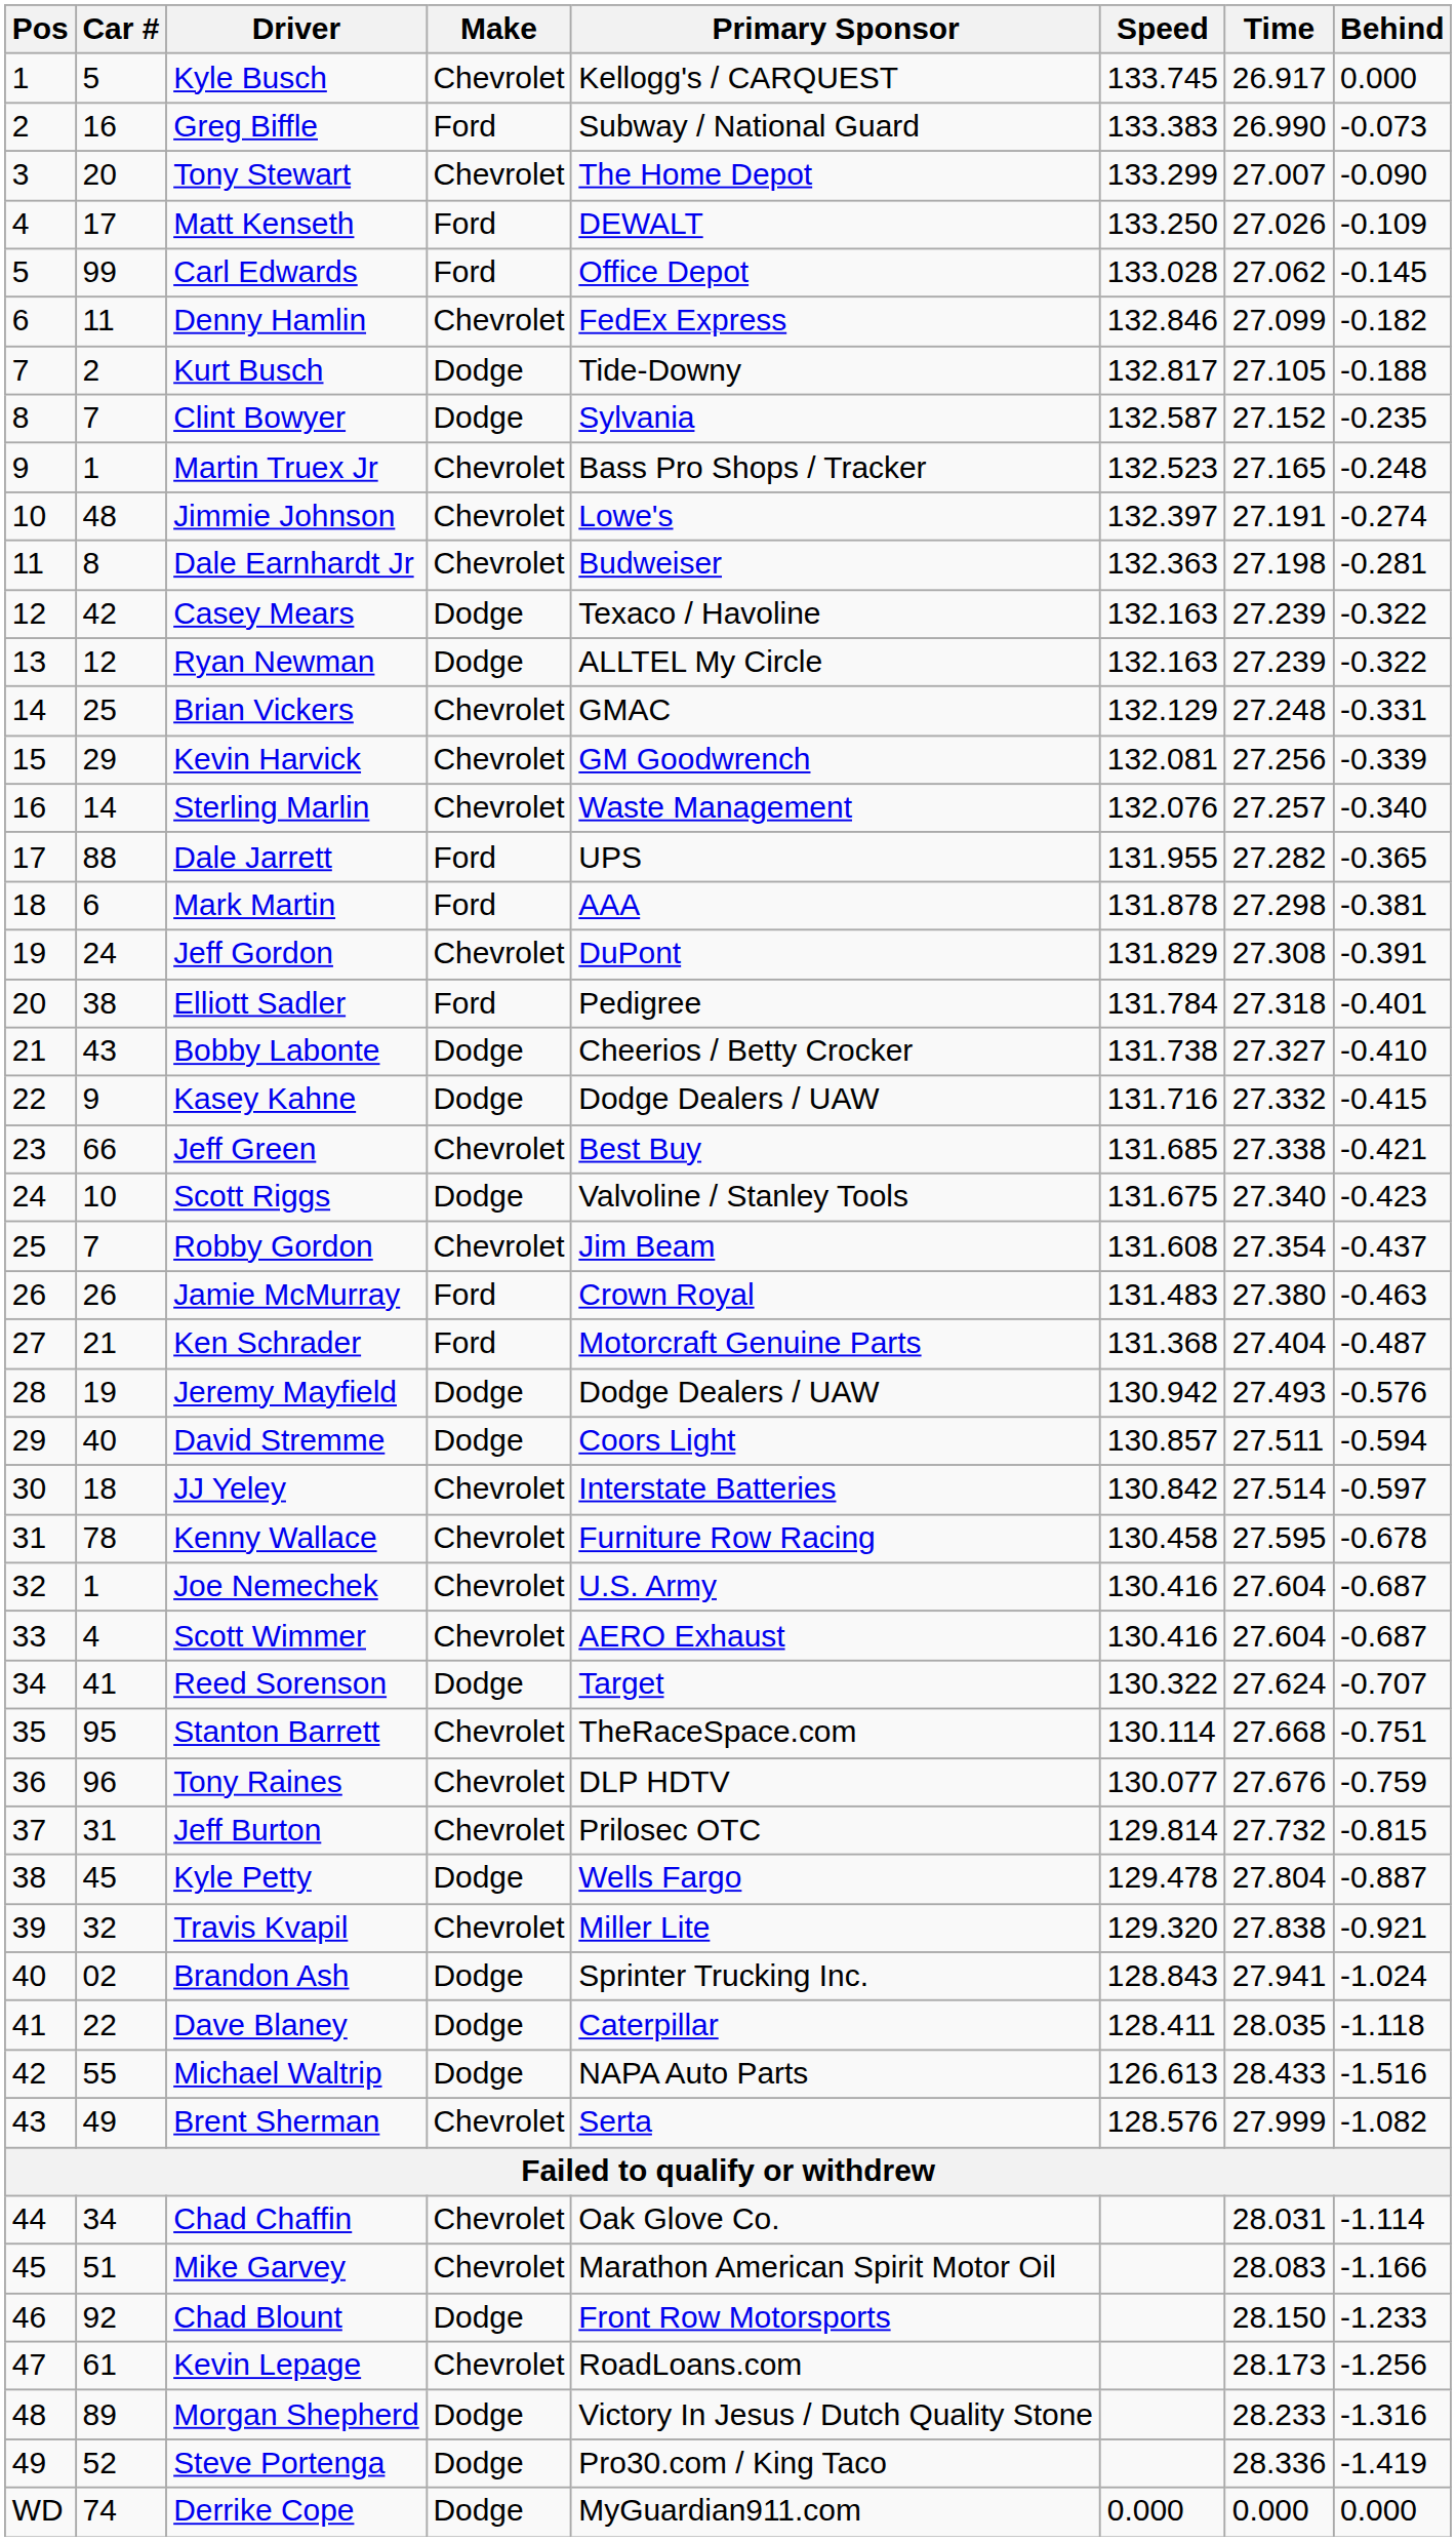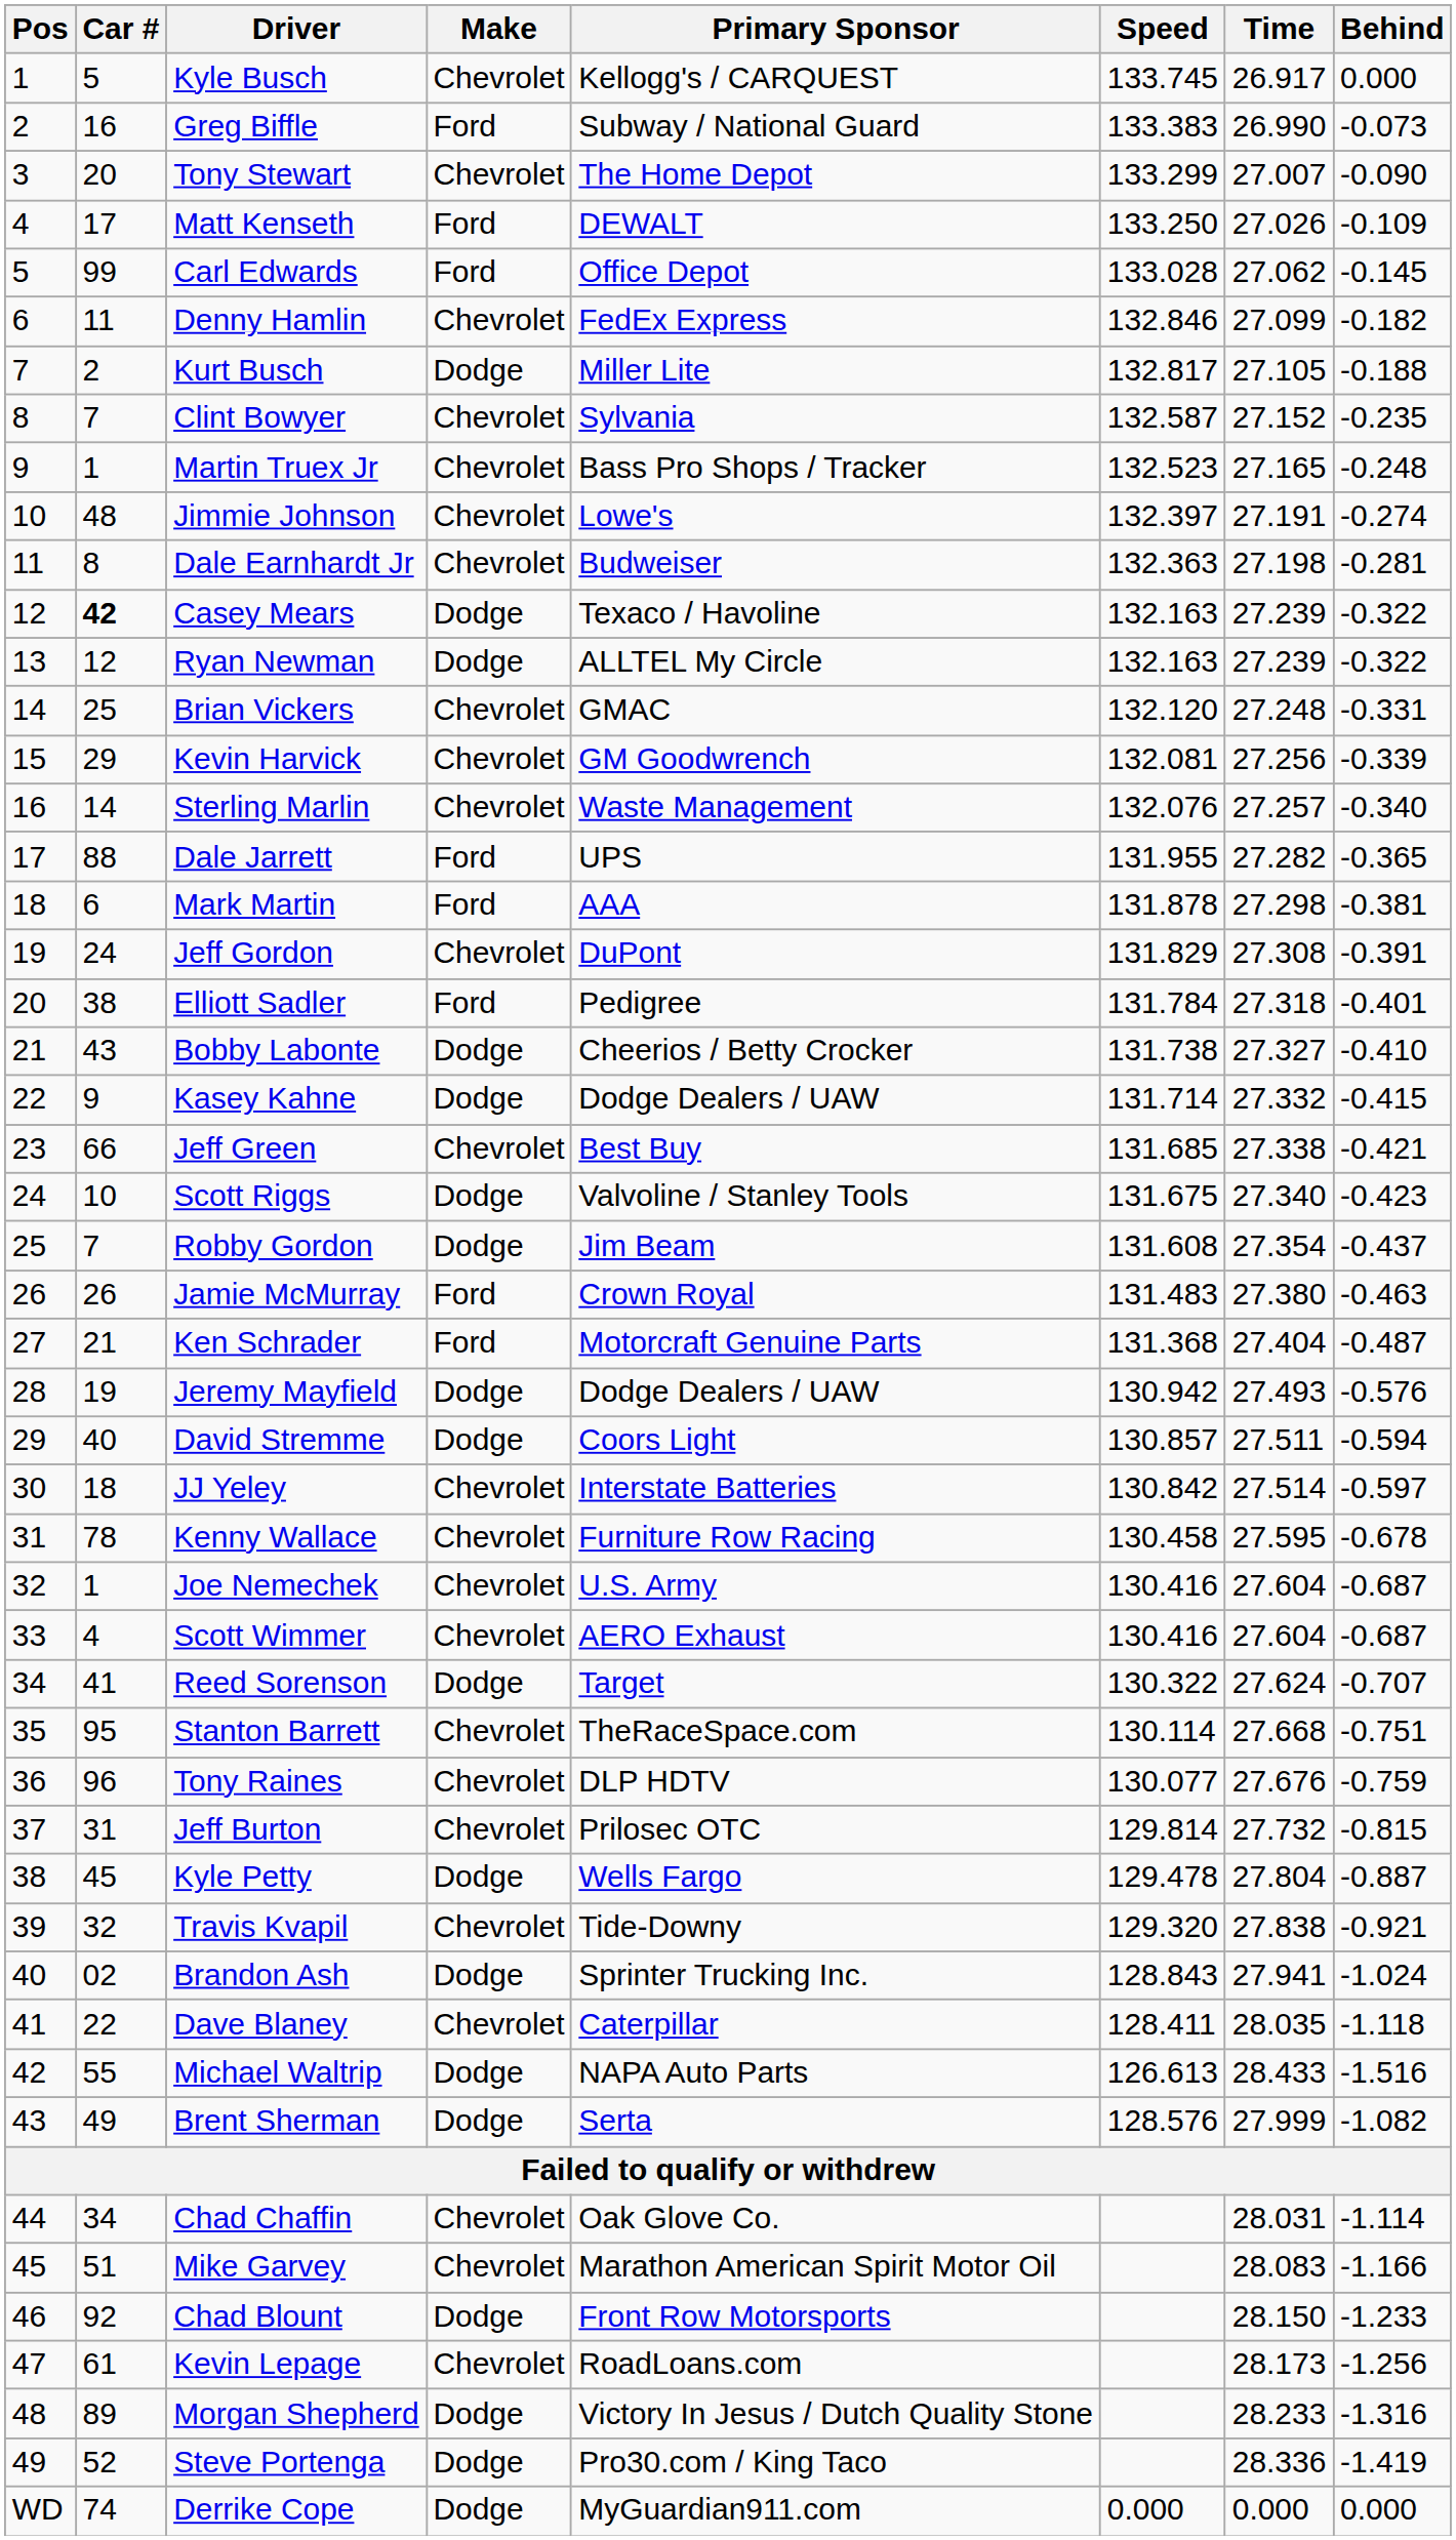Kurt Busch | Primary Sponsor: Tide-Downy -> Miller Lite
Clint Bowyer | Make: Dodge -> Chevrolet
Casey Mears | Car #: normal -> bold
Brian Vickers | Speed: 132.129 -> 132.120
Kasey Kahne | Speed: 131.716 -> 131.714
Robby Gordon | Make: Chevrolet -> Dodge
Travis Kvapil | Primary Sponsor: Miller Lite -> Tide-Downy
Dave Blaney | Make: Dodge -> Chevrolet
Brent Sherman | Make: Chevrolet -> Dodge
